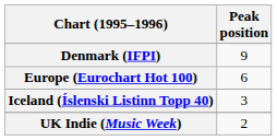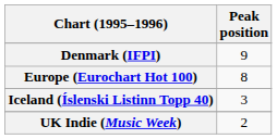Europe (Eurochart Hot 100) | Peak position: 6 -> 8
